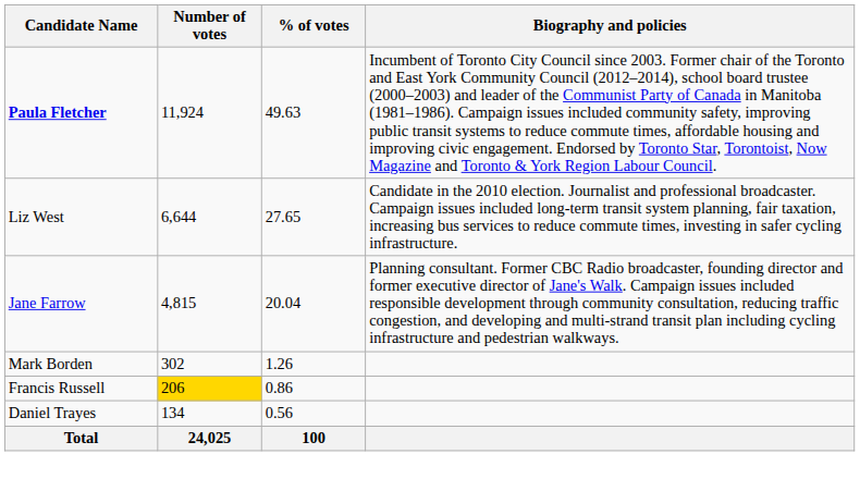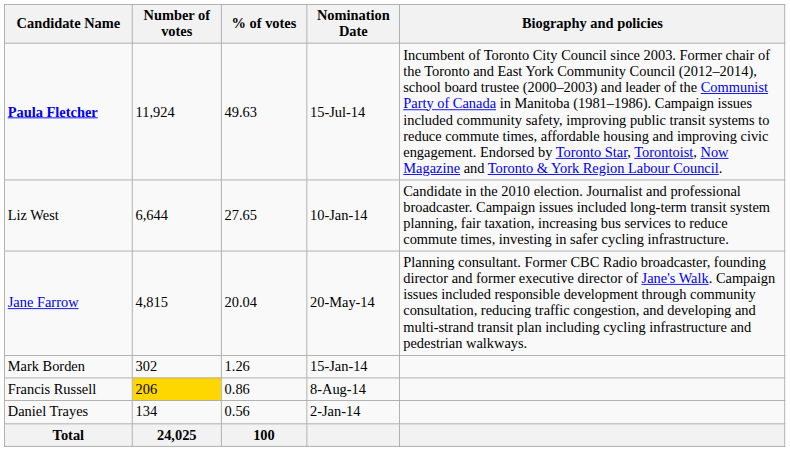+ column: Nomination Date | 15-Jul-14 | 10-Jan-14 | 20-May-14 | 15-Jan-14 | 8-Aug-14 | 2-Jan-14
